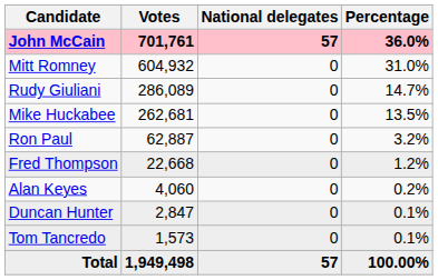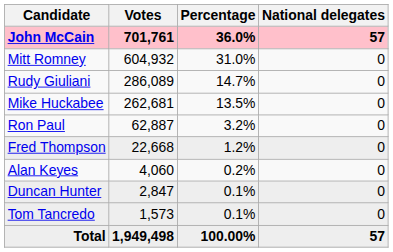columns swapped: Percentage <-> National delegates
